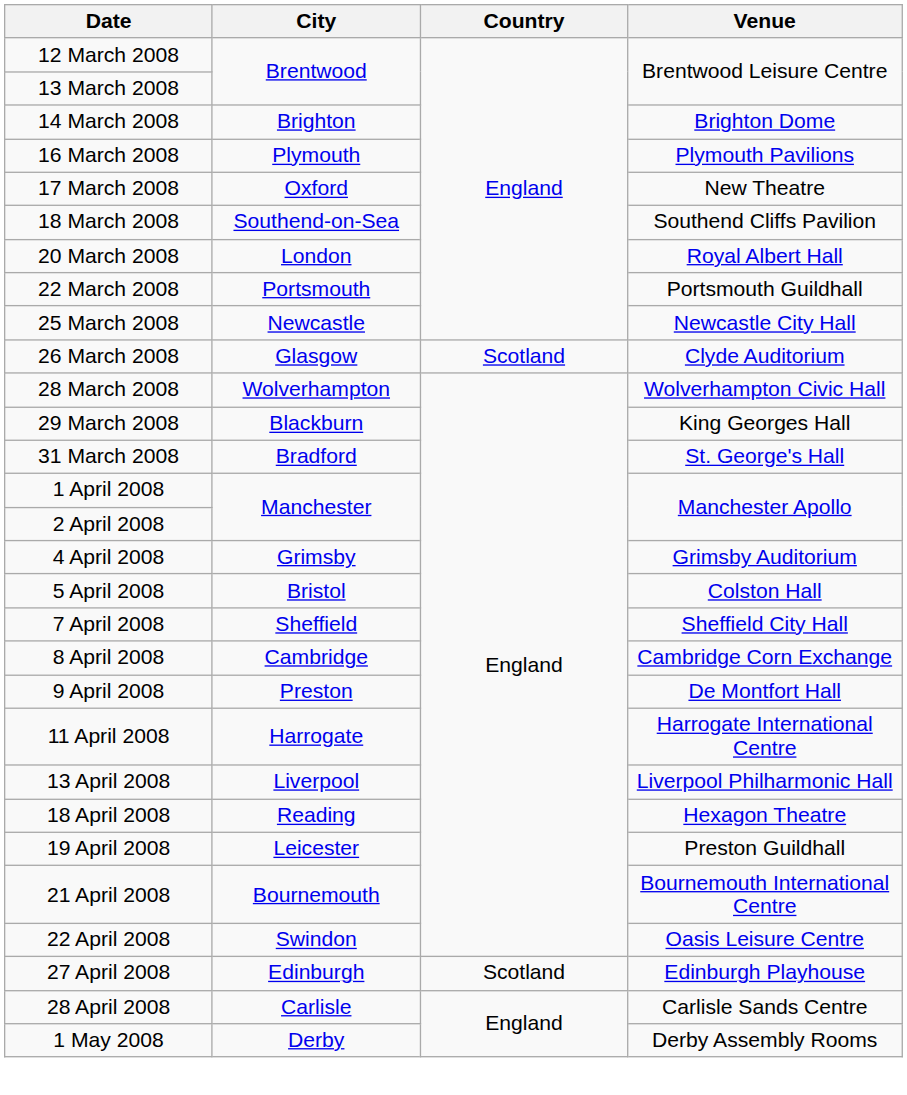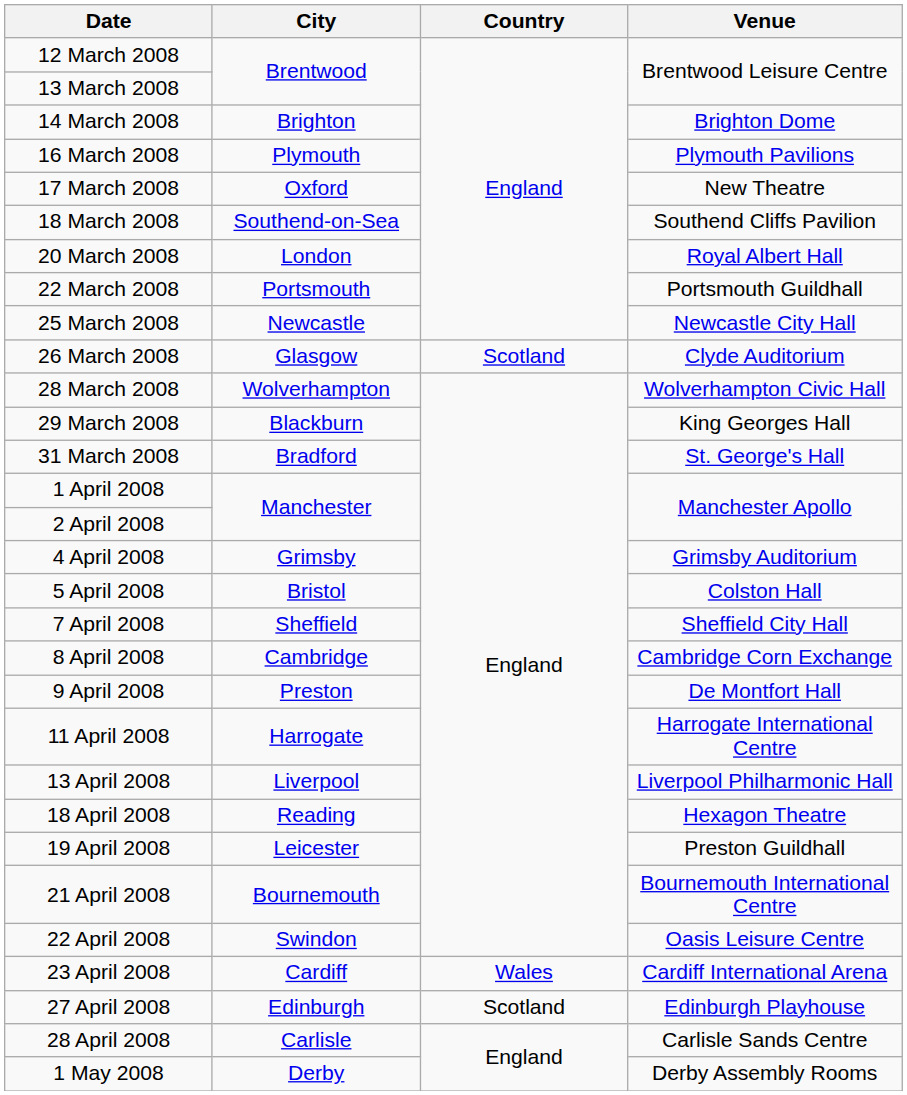+ row: 23 April 2008 | Cardiff | Wales | Cardiff International Arena
